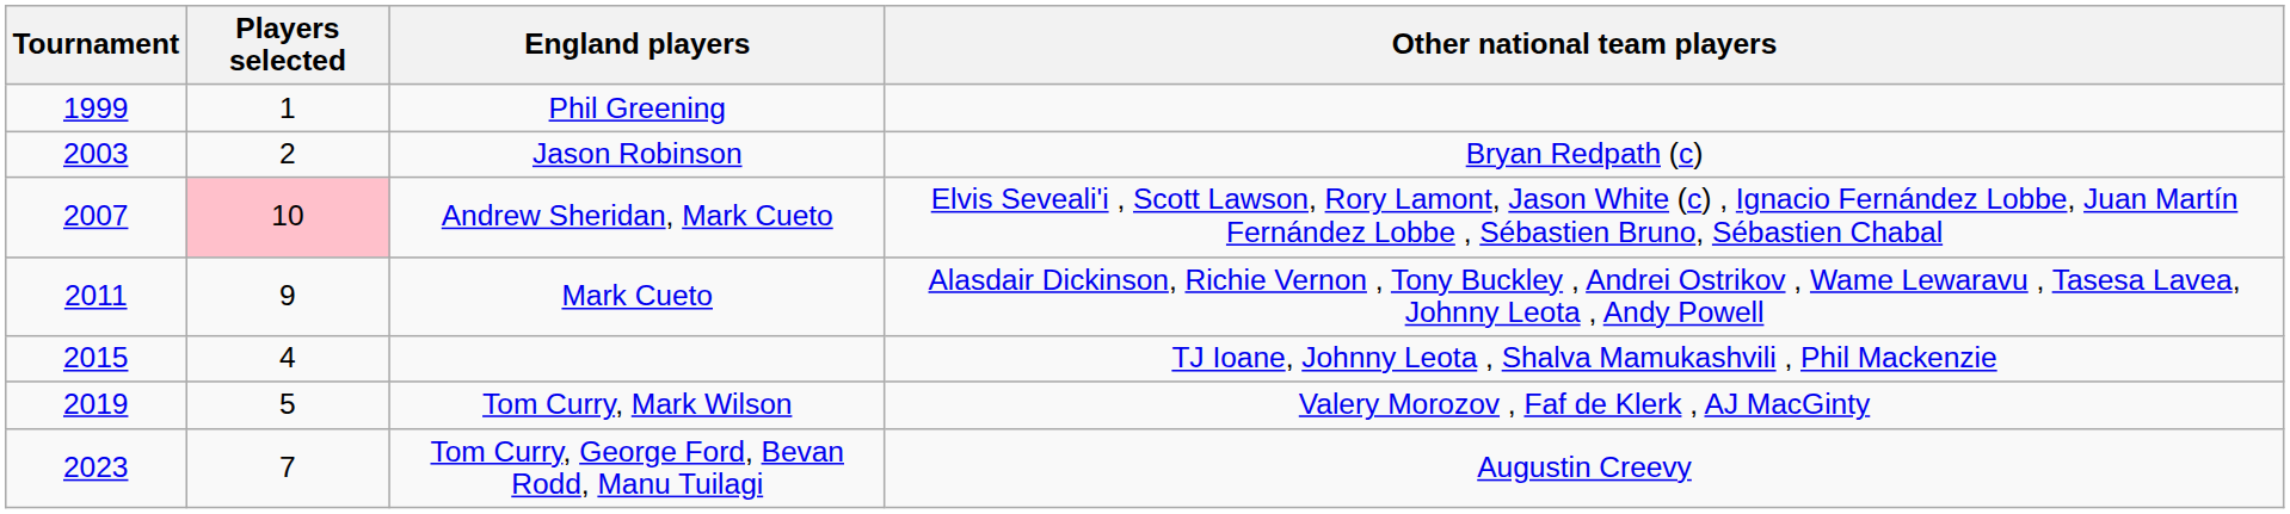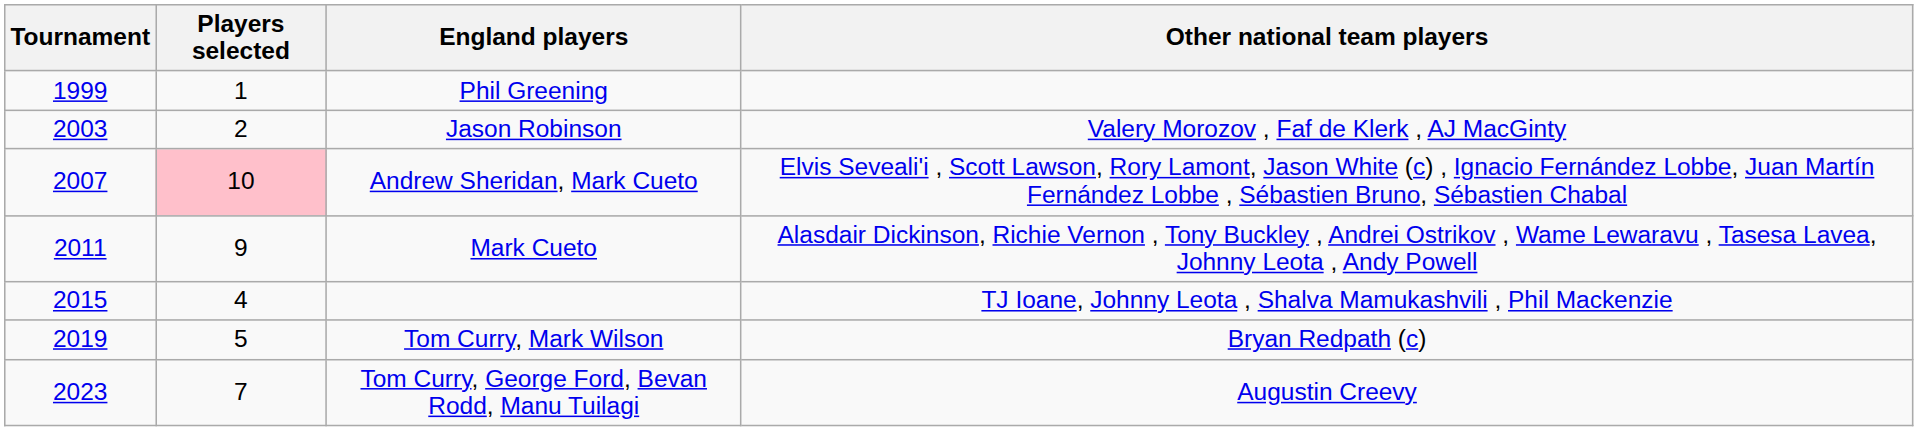Jason Robinson | Other national team players: Bryan Redpath (c) -> Valery Morozov , Faf de Klerk , AJ MacGinty
Tom Curry, Mark Wilson | Other national team players: Valery Morozov , Faf de Klerk , AJ MacGinty -> Bryan Redpath (c)
